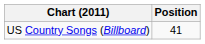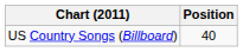US Country Songs (Billboard) | Position: 41 -> 40
